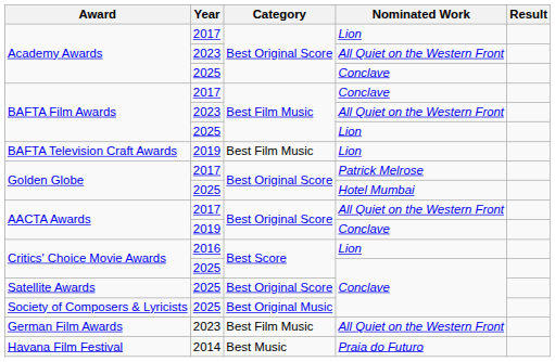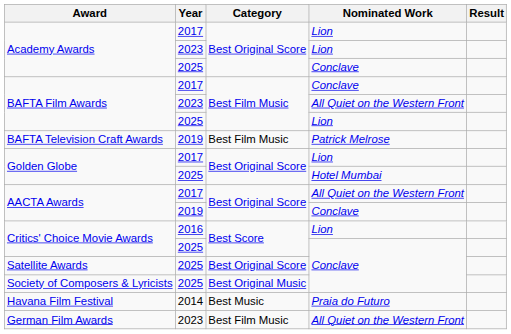Academy Awards / 2023 | Nominated Work: All Quiet on the Western Front -> Lion
BAFTA Television Craft Awards | Nominated Work: Lion -> Patrick Melrose
Golden Globe / 2017 | Nominated Work: Patrick Melrose -> Lion
rows swapped: German Film Awards <-> Havana Film Festival
